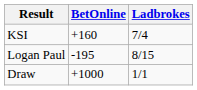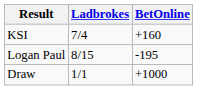columns swapped: Ladbrokes <-> BetOnline
